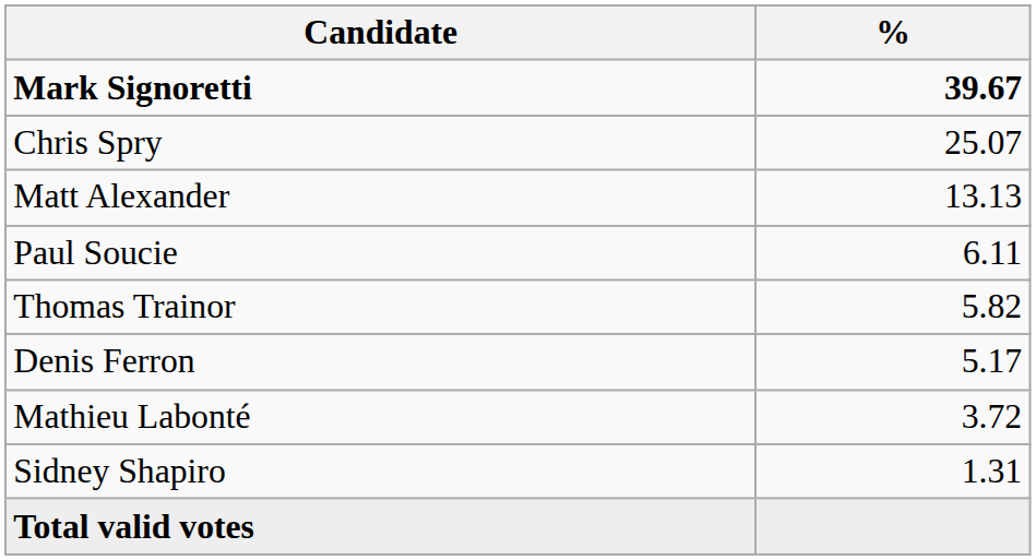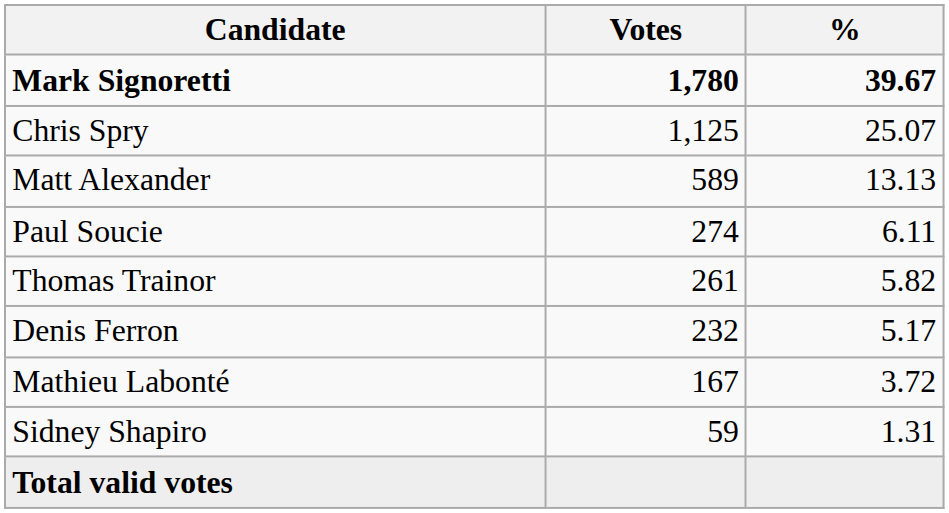+ column: Votes | 1,780 | 1,125 | 589 | 274 | 261 | 232 | 167 | 59
